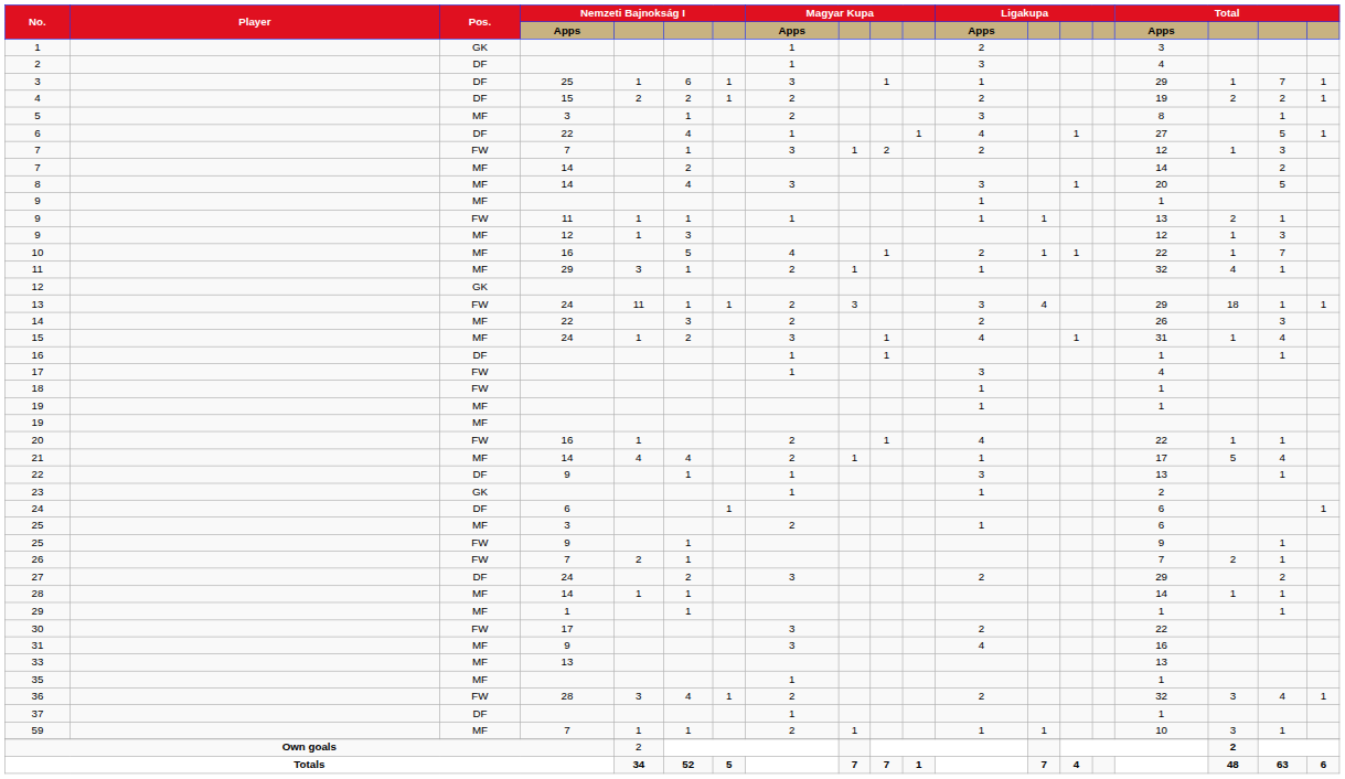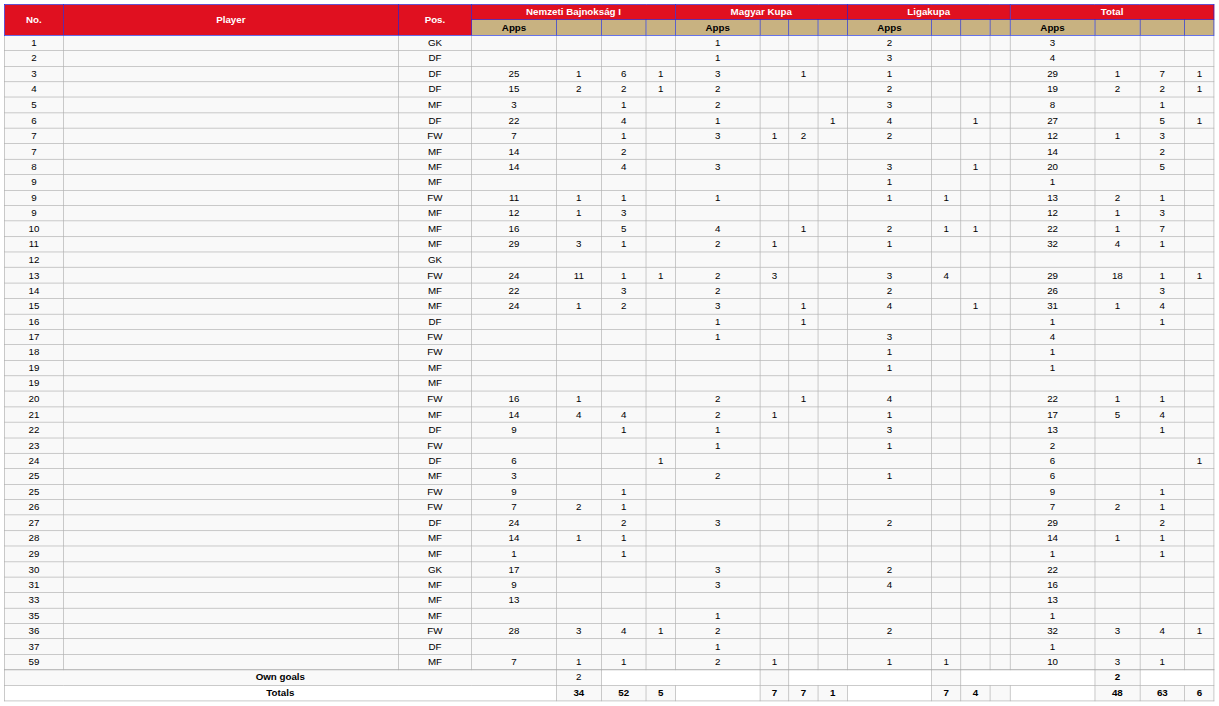23 | Pos.: GK -> FW
30 | Pos.: FW -> GK
